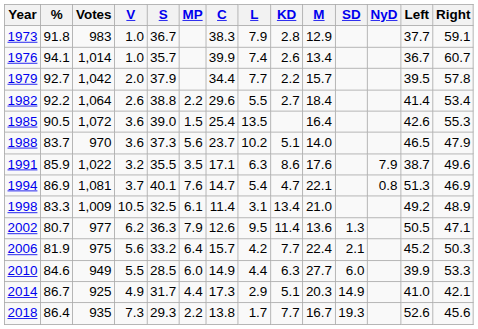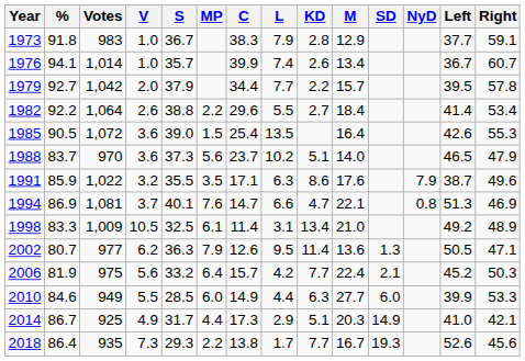1994 | L: 5.4 -> 6.6
